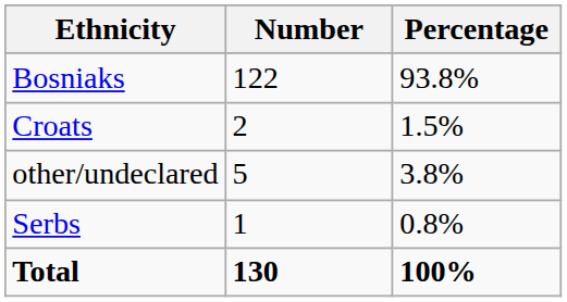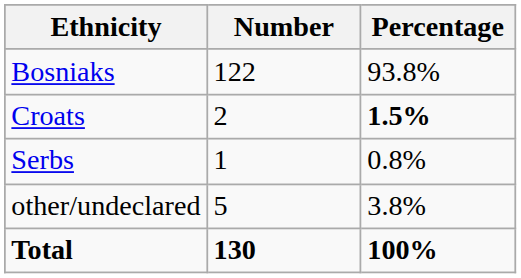Croats | Percentage: normal -> bold
rows swapped: Serbs <-> other/undeclared
